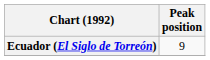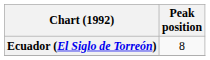Ecuador (El Siglo de Torreón) | Peak position: 9 -> 8
